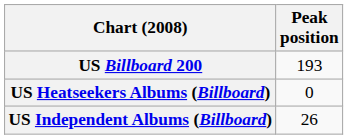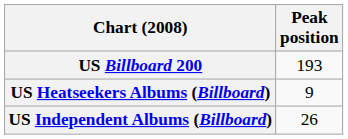US Heatseekers Albums (Billboard) | Peak position: 0 -> 9
